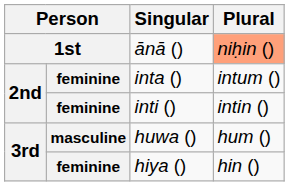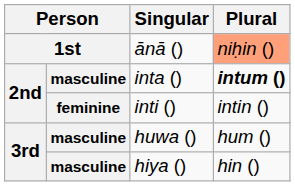inta () | column 2: feminine -> masculine
inta () | Plural: normal -> bold
hiya () | column 2: feminine -> masculine
